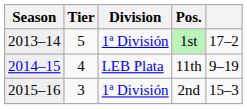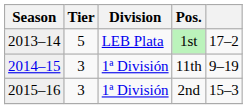1st | Division: 1ª División -> LEB Plata
11th | Tier: 4 -> 3
11th | Division: LEB Plata -> 1ª División
